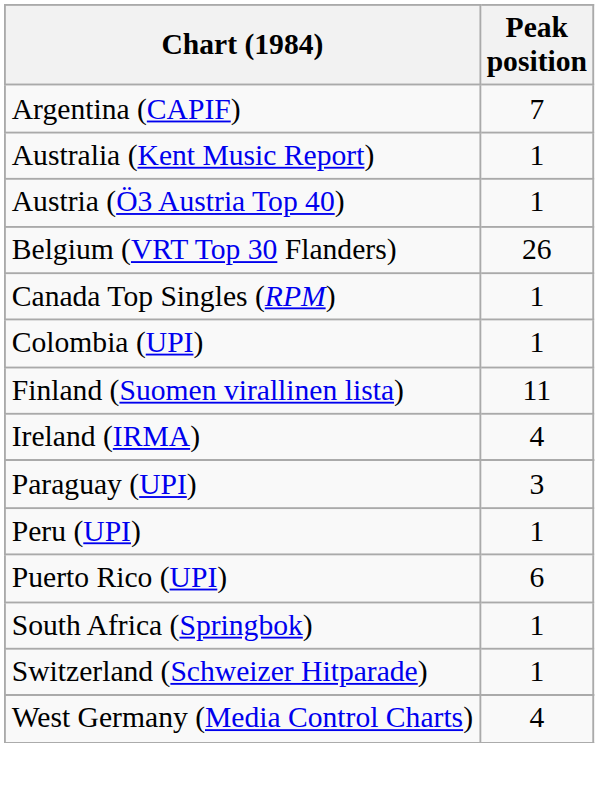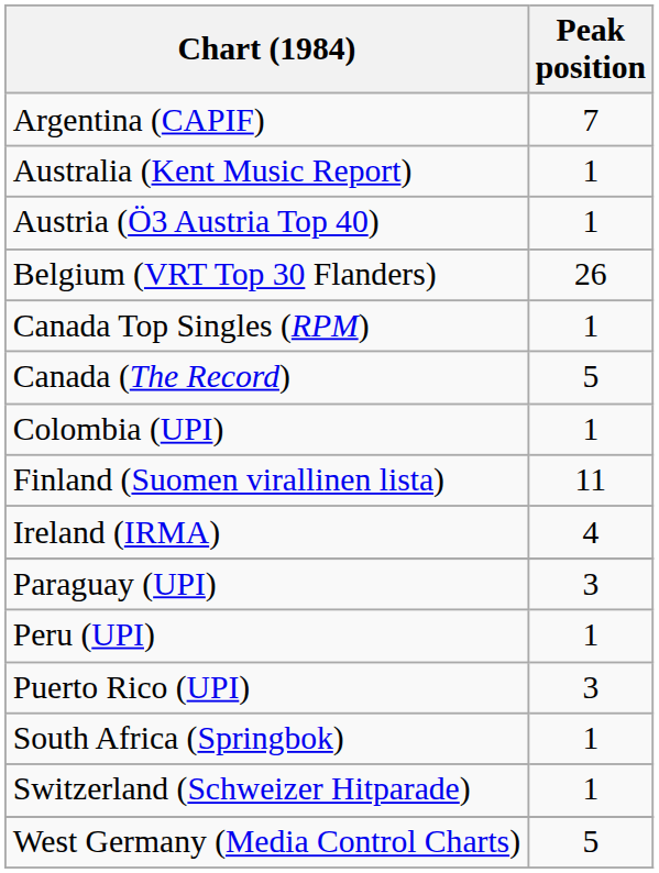+ row: Canada (The Record) | 5
Puerto Rico (UPI) | Peak position: 6 -> 3
West Germany (Media Control Charts) | Peak position: 4 -> 5
